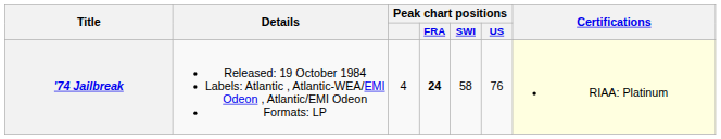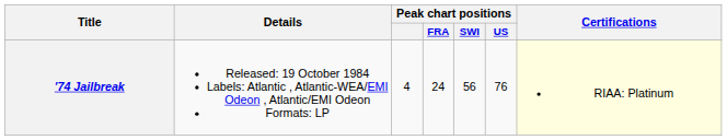'74 Jailbreak | Peak chart positions / FRA: bold -> normal
'74 Jailbreak | Peak chart positions / SWI: 58 -> 56
